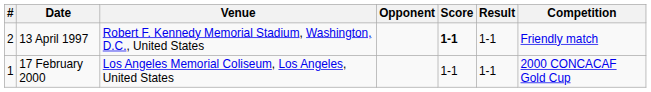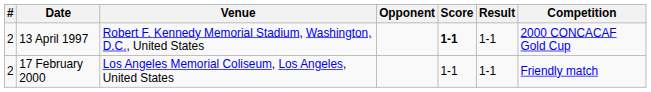13 April 1997 | Competition: Friendly match -> 2000 CONCACAF Gold Cup
17 February 2000 | #: 1 -> 2
17 February 2000 | Competition: 2000 CONCACAF Gold Cup -> Friendly match
